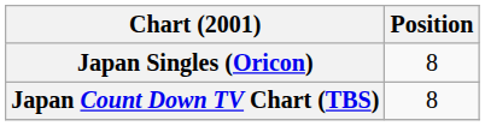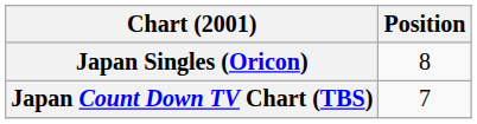Japan Count Down TV Chart (TBS) | Position: 8 -> 7
